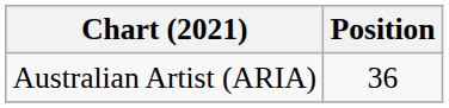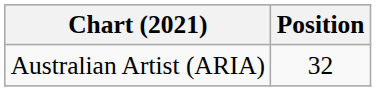Australian Artist (ARIA) | Position: 36 -> 32
